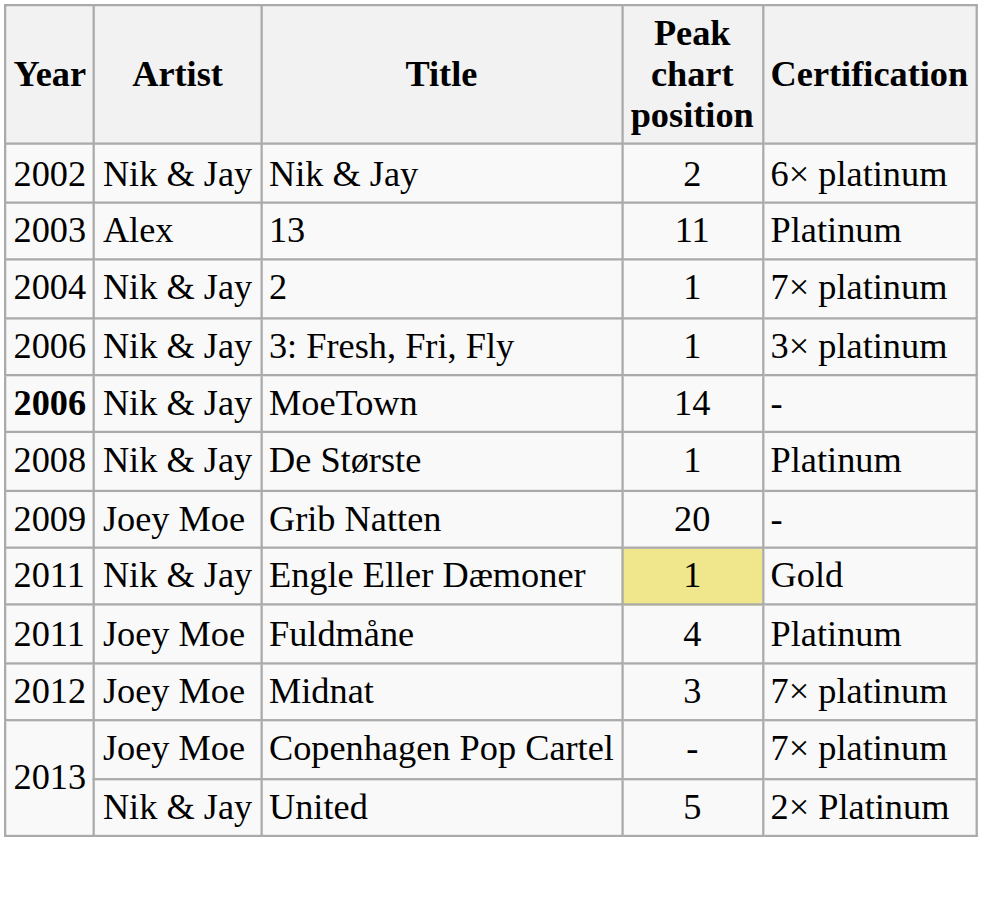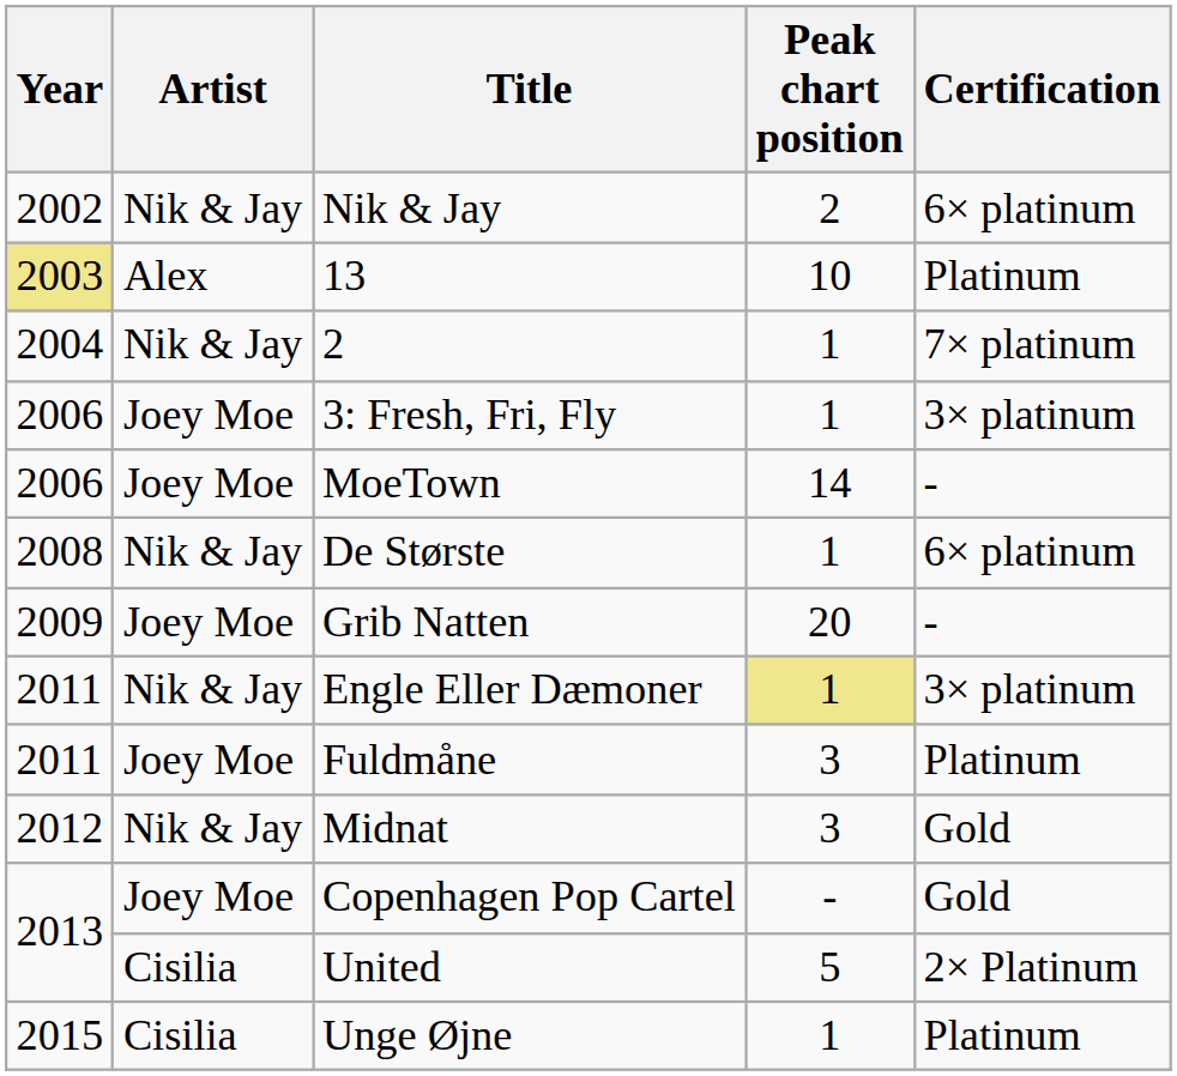13 | Year: no background -> khaki background
13 | Peak chart position: 11 -> 10
3: Fresh, Fri, Fly | Artist: Nik & Jay -> Joey Moe
MoeTown | Year: bold -> normal
MoeTown | Artist: Nik & Jay -> Joey Moe
De Største | Certification: Platinum -> 6× platinum
Engle Eller Dæmoner | Certification: Gold -> 3× platinum
Fuldmåne | Peak chart position: 4 -> 3
Midnat | Artist: Joey Moe -> Nik & Jay
Midnat | Certification: 7× platinum -> Gold
Copenhagen Pop Cartel | Certification: 7× platinum -> Gold
United | Artist: Nik & Jay -> Cisilia
+ row: 2015 | Cisilia | Unge Øjne | 1 | Platinum
